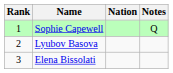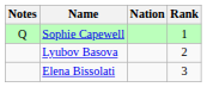columns swapped: Rank <-> Notes
